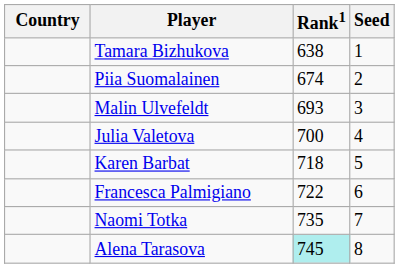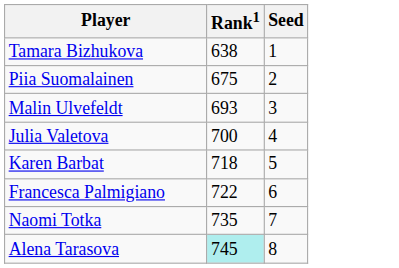- column: Country
Piia Suomalainen | Rank1: 674 -> 675
